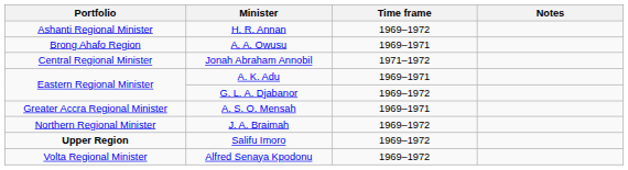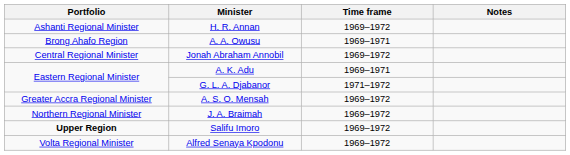Jonah Abraham Annobil | Time frame: 1971–1972 -> 1969–1972
G. L. A. Djabanor | Time frame: 1969–1972 -> 1971–1972
A. S. O. Mensah | Time frame: 1969–1971 -> 1969–1972
